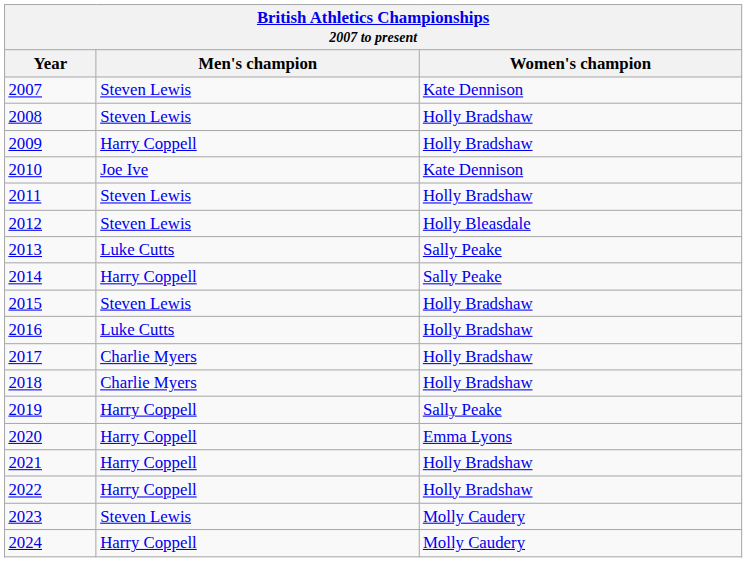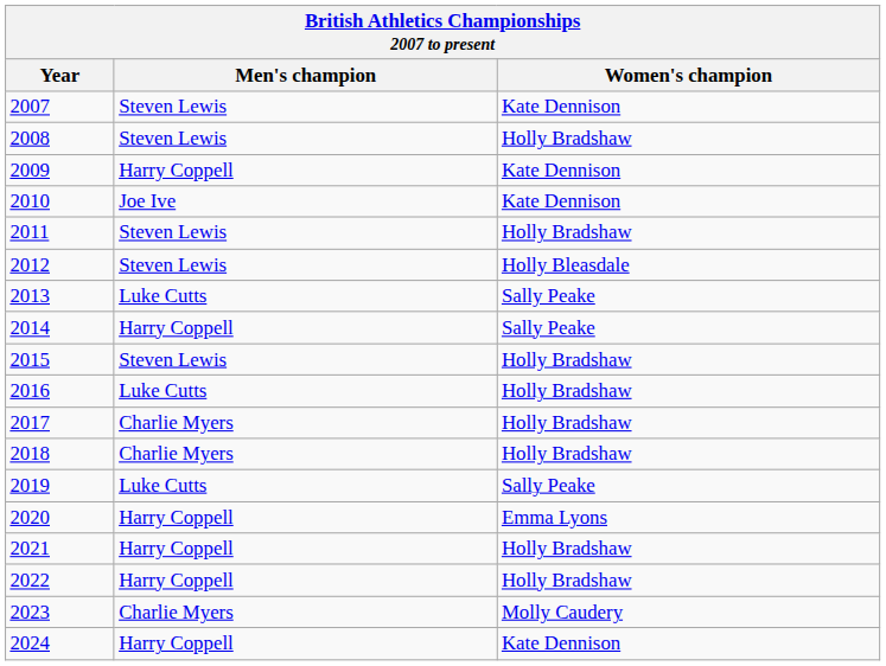2009 | Women's champion: Holly Bradshaw -> Kate Dennison
2019 | Men's champion: Harry Coppell -> Luke Cutts
2023 | Men's champion: Steven Lewis -> Charlie Myers
2024 | Women's champion: Molly Caudery -> Kate Dennison
